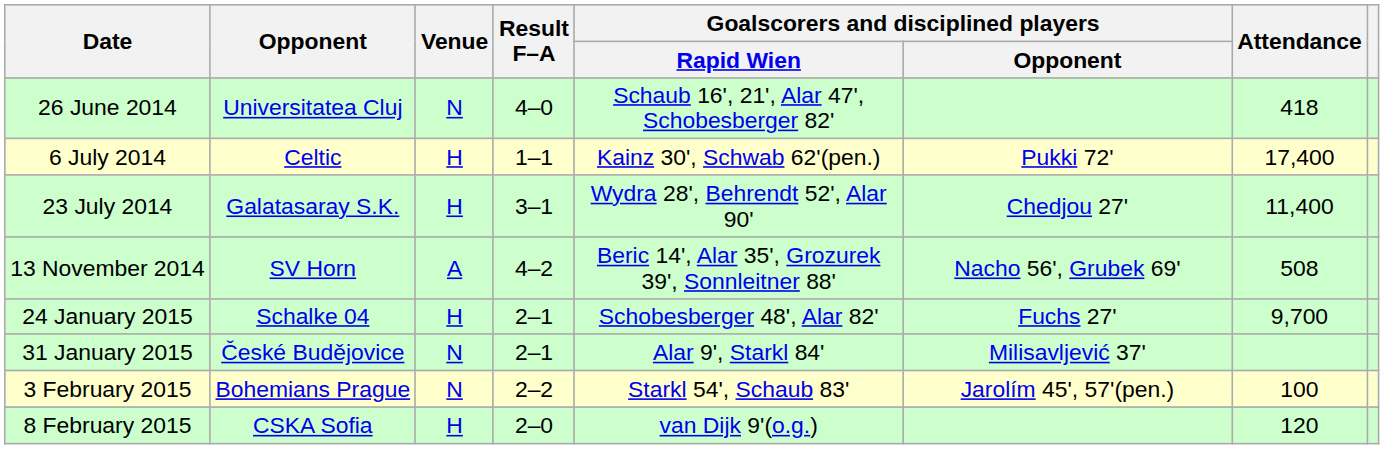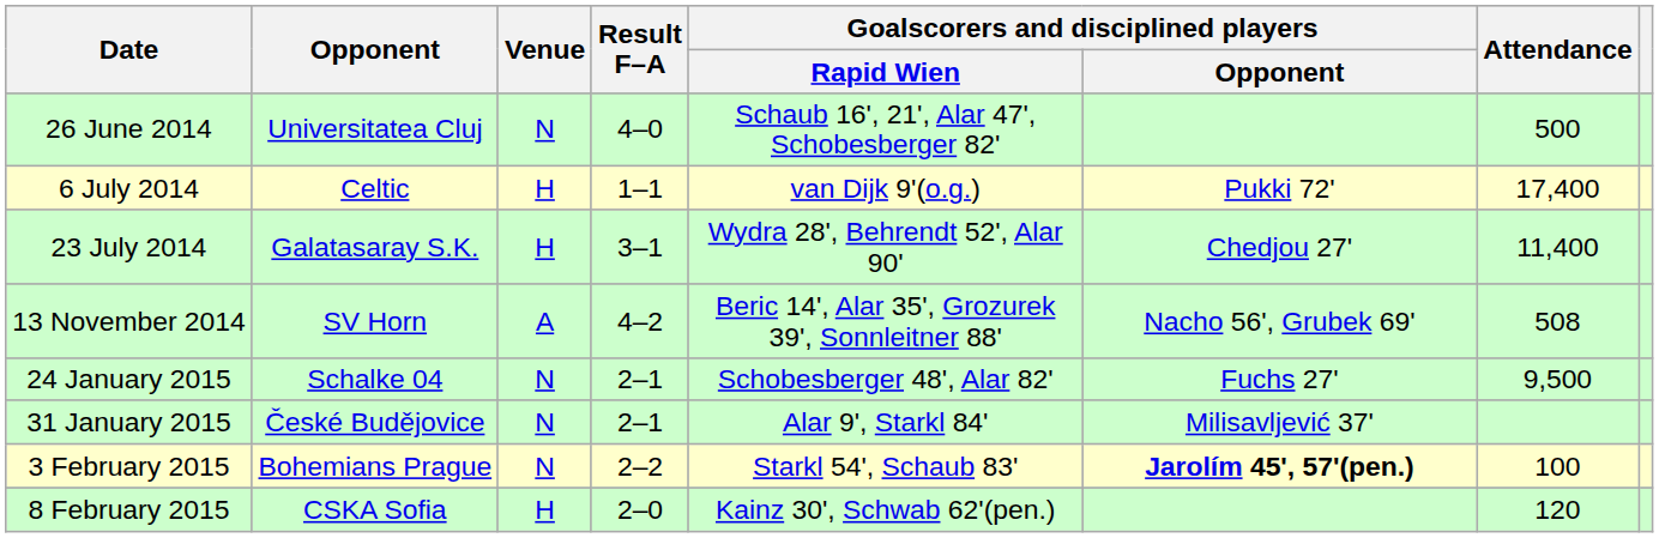26 June 2014 | Attendance: 418 -> 500
6 July 2014 | Goalscorers and disciplined players / Rapid Wien: Kainz 30', Schwab 62'(pen.) -> van Dijk 9'(o.g.)
24 January 2015 | Venue: H -> N
24 January 2015 | Attendance: 9,700 -> 9,500
3 February 2015 | Goalscorers and disciplined players / Opponent: normal -> bold
8 February 2015 | Goalscorers and disciplined players / Rapid Wien: van Dijk 9'(o.g.) -> Kainz 30', Schwab 62'(pen.)
